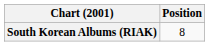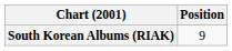South Korean Albums (RIAK) | Position: 8 -> 9
